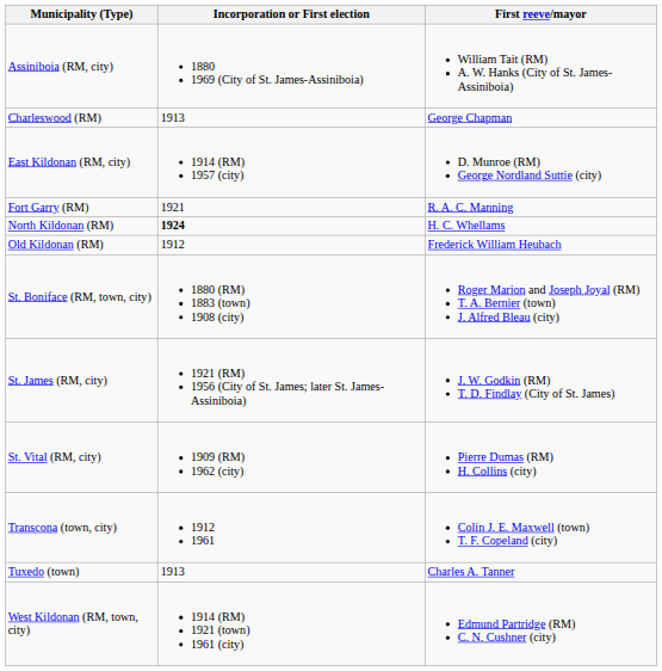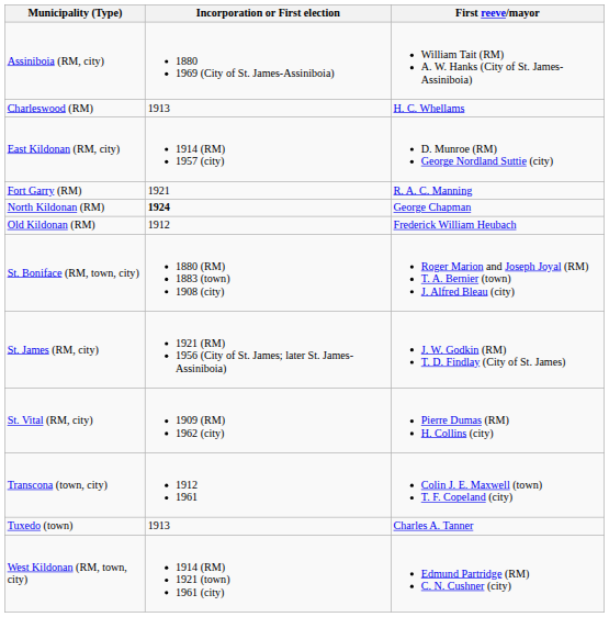Charleswood (RM) | First reeve/mayor: George Chapman -> H. C. Whellams
North Kildonan (RM) | First reeve/mayor: H. C. Whellams -> George Chapman
